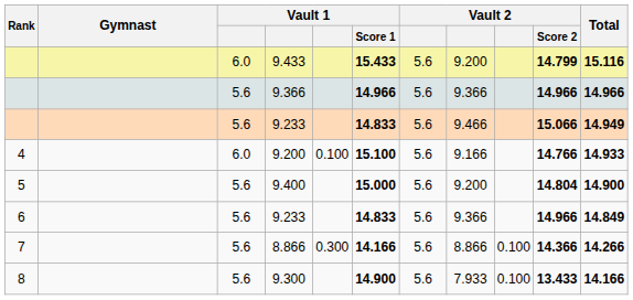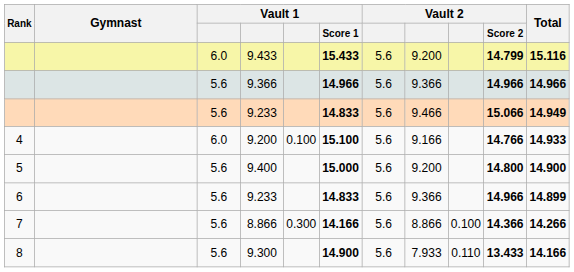9.400 | Vault 2 / Score 2: 14.804 -> 14.800
6 / 9.233 | Total: 14.849 -> 14.899
9.300 | column 9: 0.100 -> 0.110
